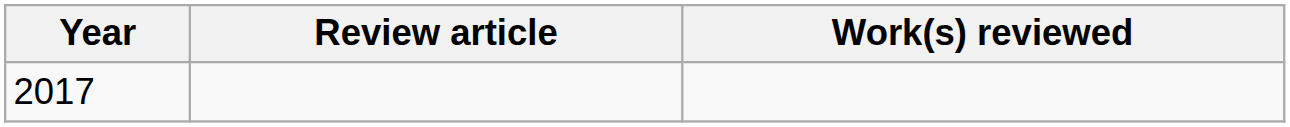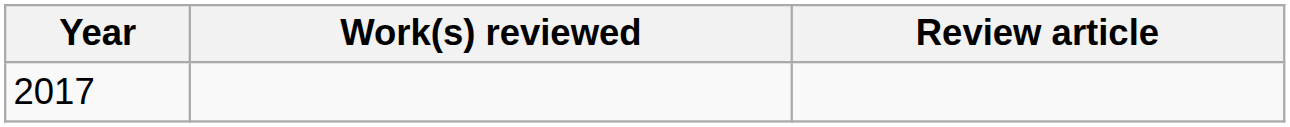columns swapped: Review article <-> Work(s) reviewed
